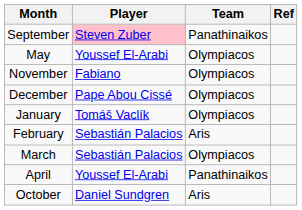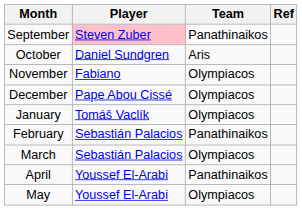rows swapped: October <-> May
February | Team: Aris -> Panathinaikos
